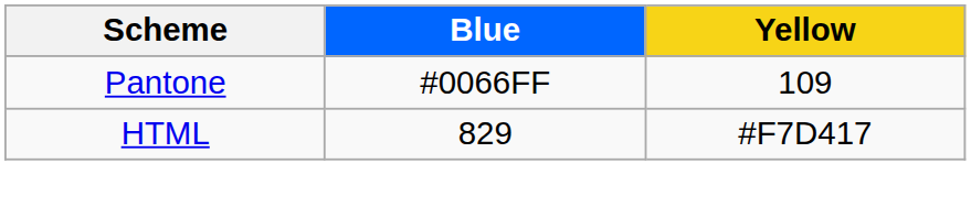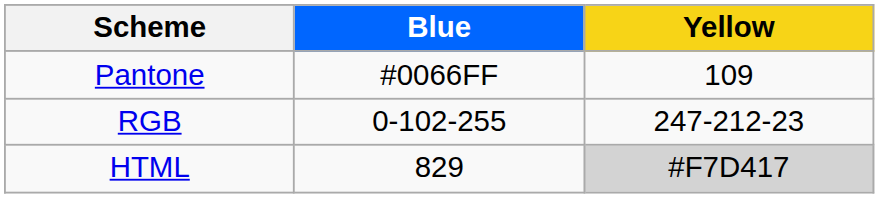+ row: RGB | 0-102-255 | 247-212-23
HTML | Yellow: no background -> lightgrey background
